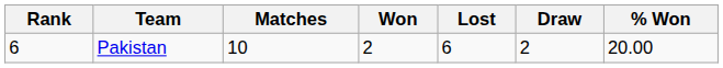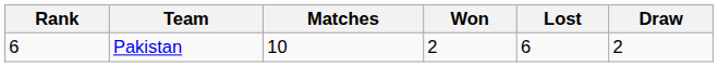- column: % Won | 20.00
